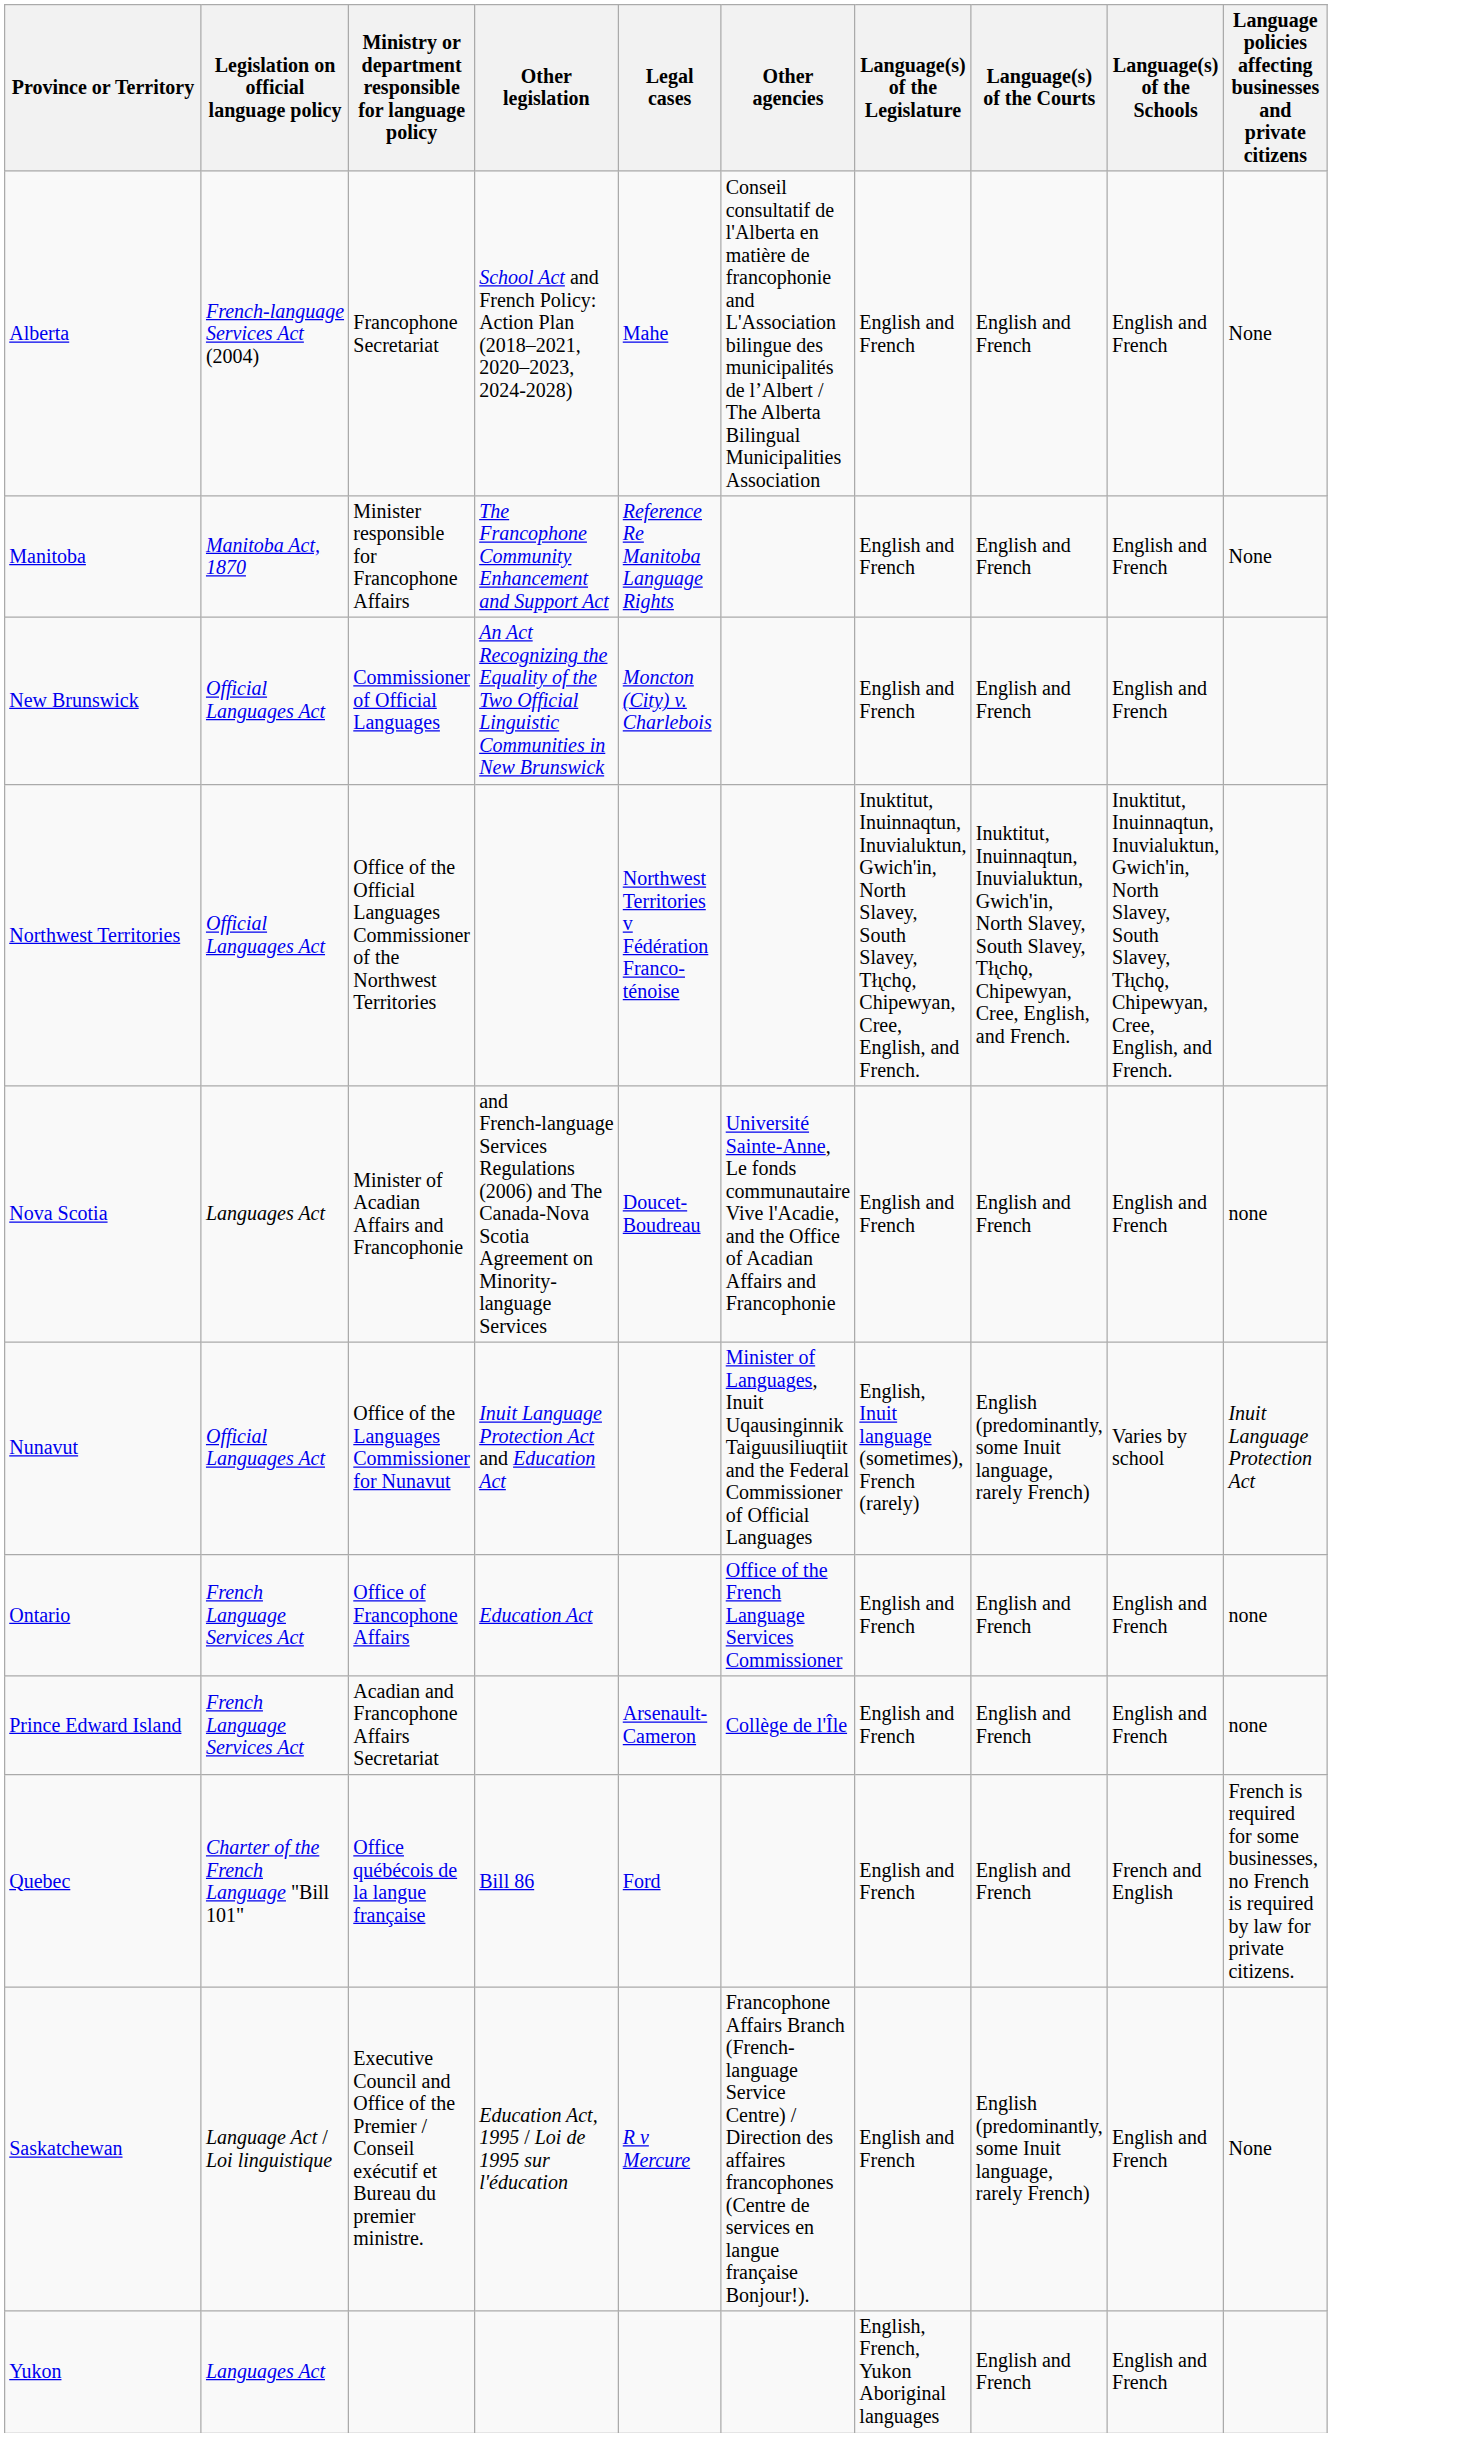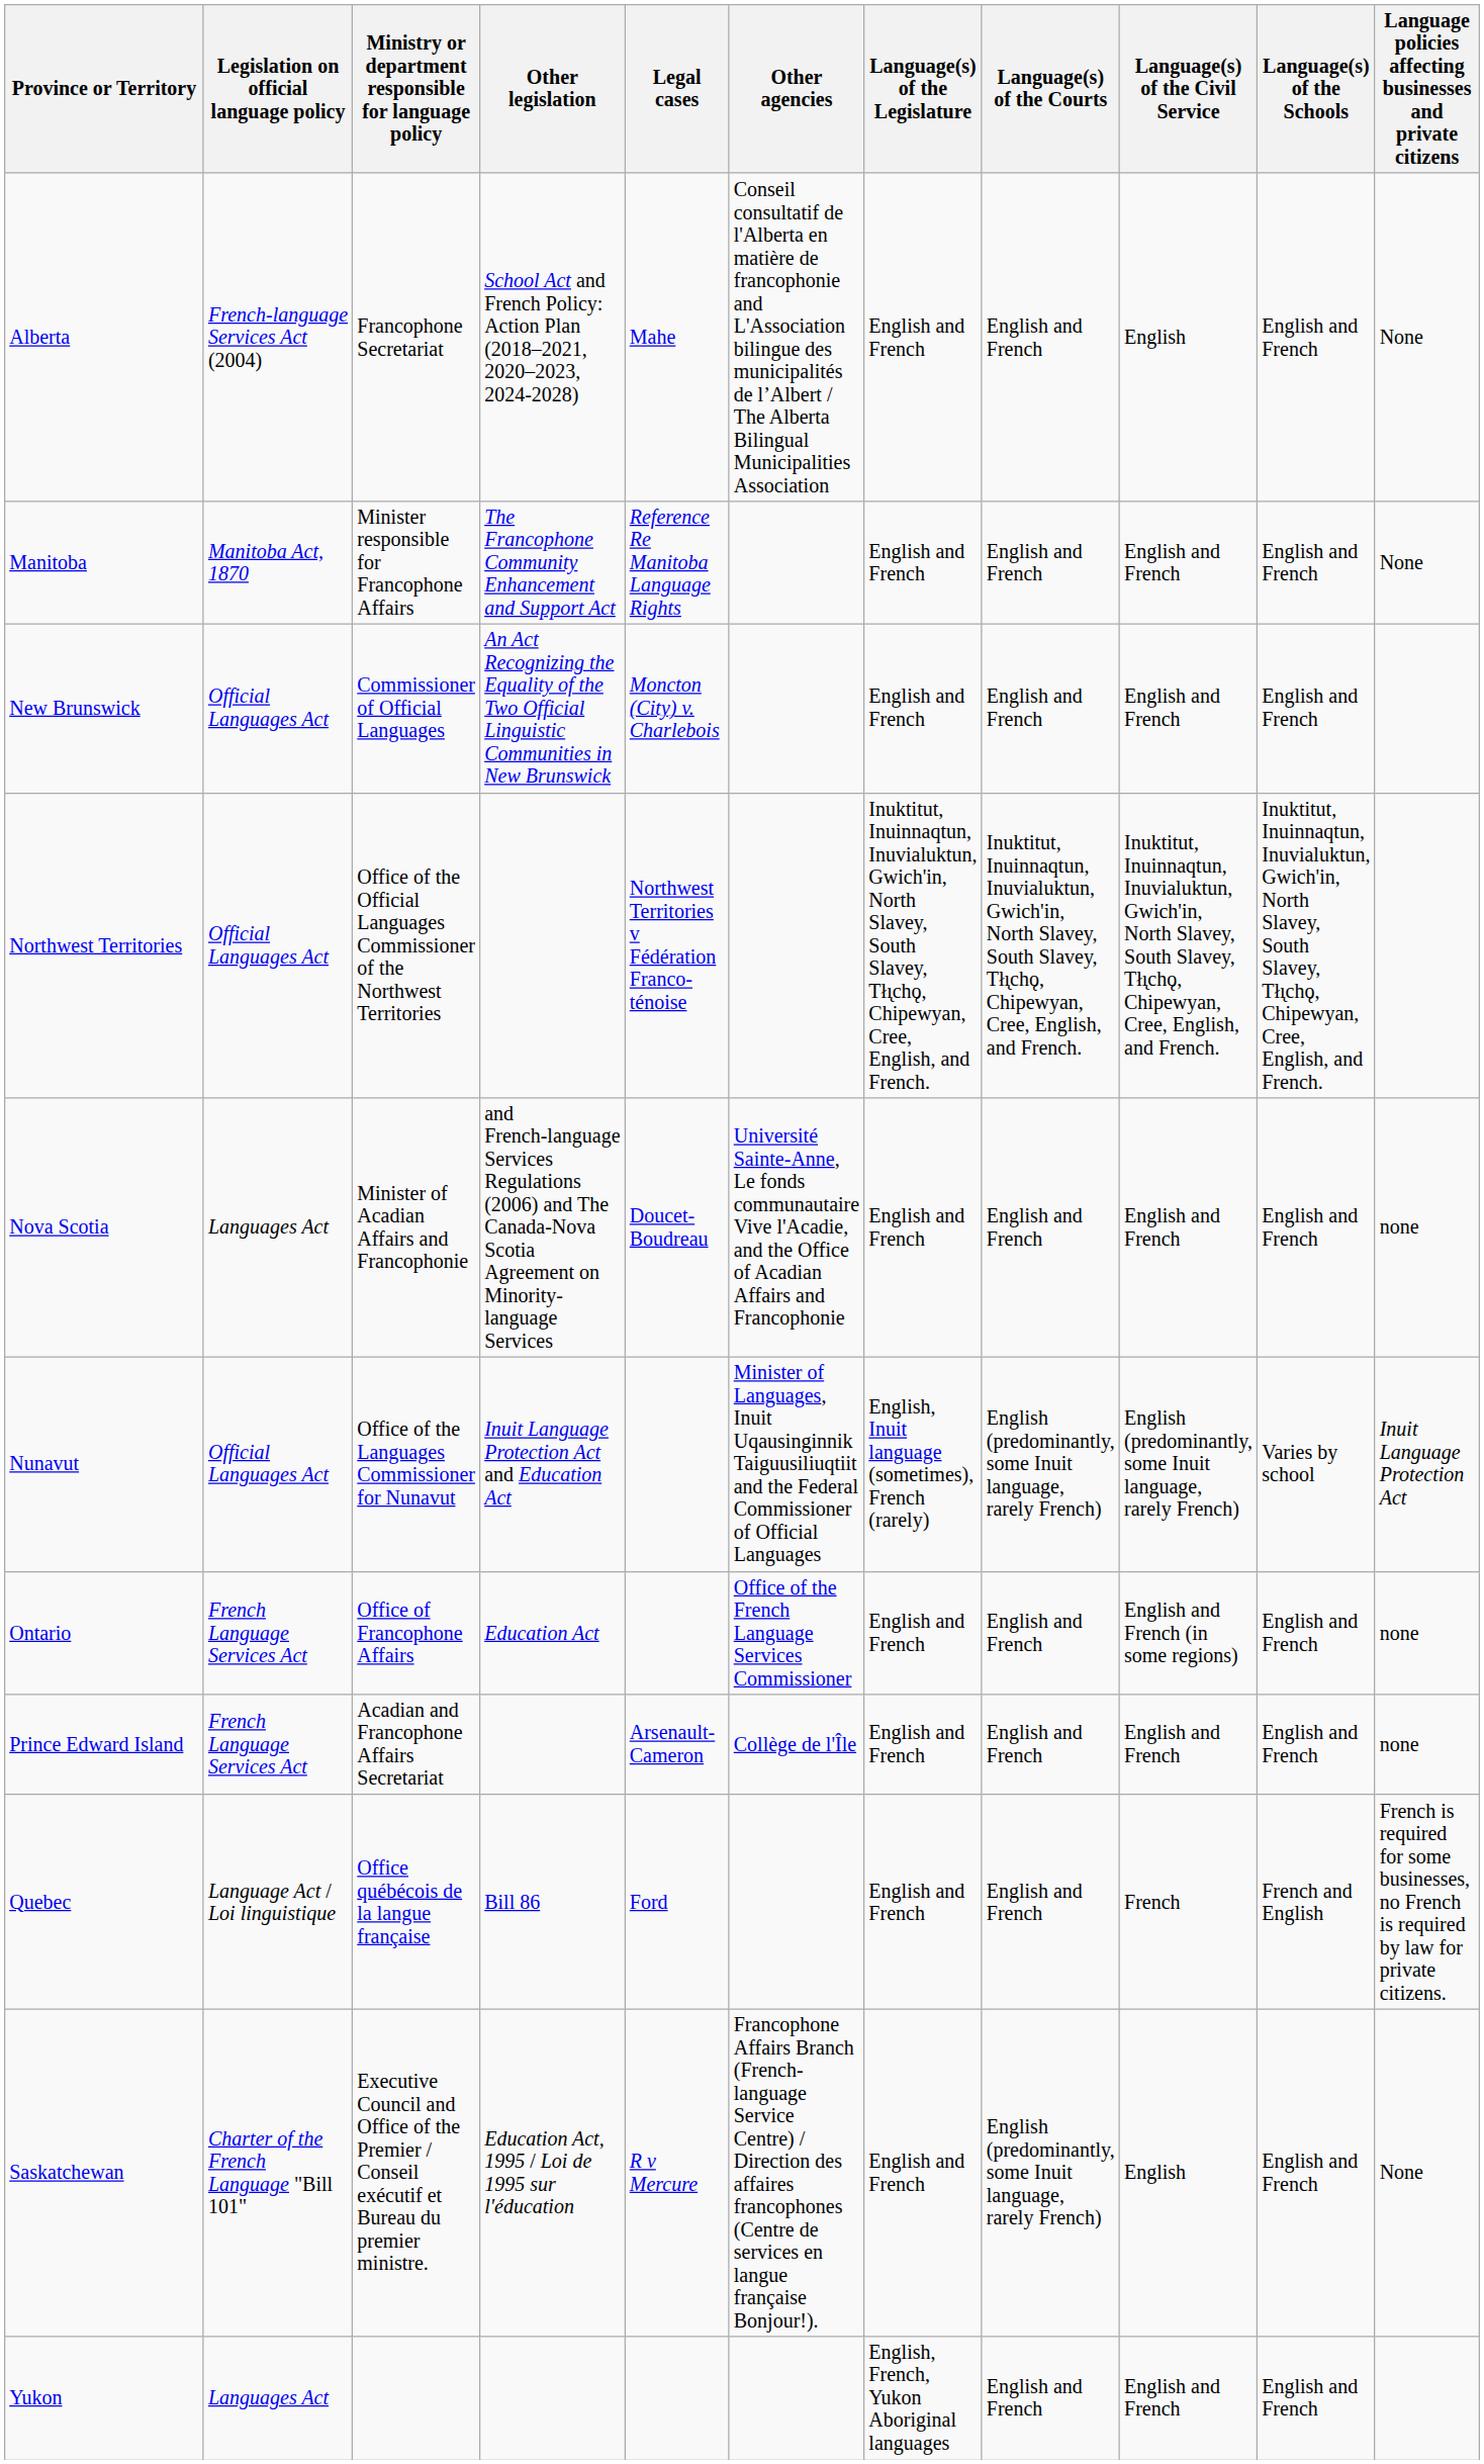+ column: Language(s) of the Civil Service | English | English and French | English and French | Inuktitut, Inuinnaqtun, Inuvialuktun, Gwich'in, North Slavey, South Slavey, Tłı̨chǫ, Chipewyan, Cree, English, and French. | English and French | English (predominantly, some Inuit language, rarely French) | English and French (in some regions) | English and French | French | English | English and French
Quebec | Legislation on official language policy: Charter of the French Language "Bill 101" -> Language Act / Loi linguistique
Saskatchewan | Legislation on official language policy: Language Act / Loi linguistique -> Charter of the French Language "Bill 101"
